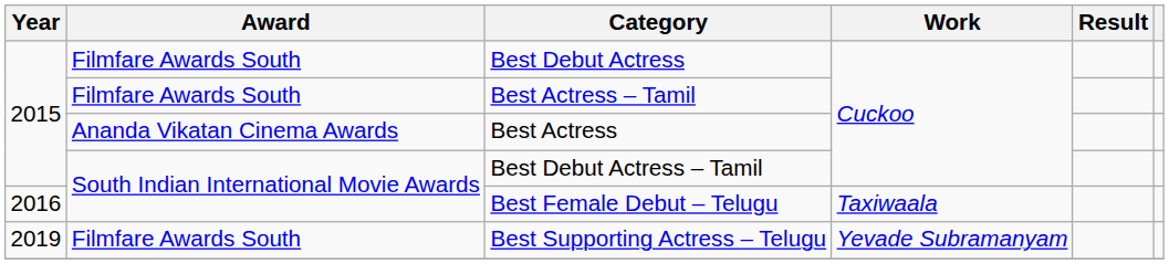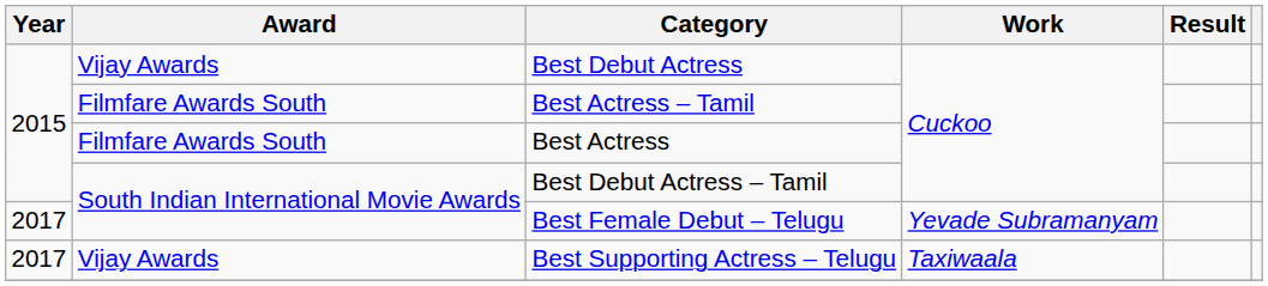Best Debut Actress | Award: Filmfare Awards South -> Vijay Awards
Best Actress | Award: Ananda Vikatan Cinema Awards -> Filmfare Awards South
Best Female Debut – Telugu | Year: 2016 -> 2017
Best Female Debut – Telugu | Work: Taxiwaala -> Yevade Subramanyam
Best Supporting Actress – Telugu | Year: 2019 -> 2017
Best Supporting Actress – Telugu | Award: Filmfare Awards South -> Vijay Awards
Best Supporting Actress – Telugu | Work: Yevade Subramanyam -> Taxiwaala
